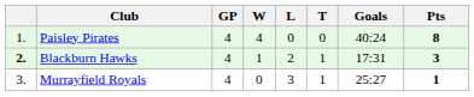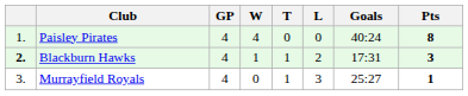columns swapped: T <-> L
